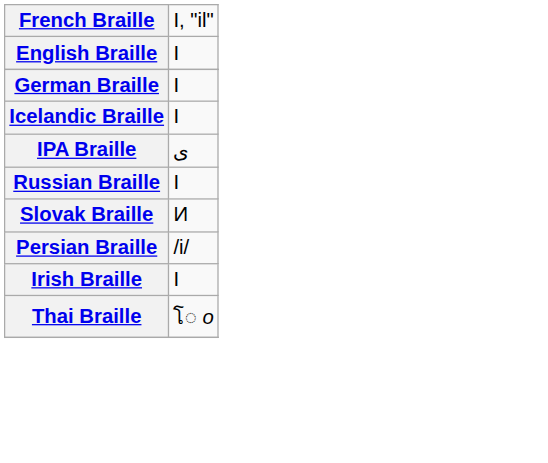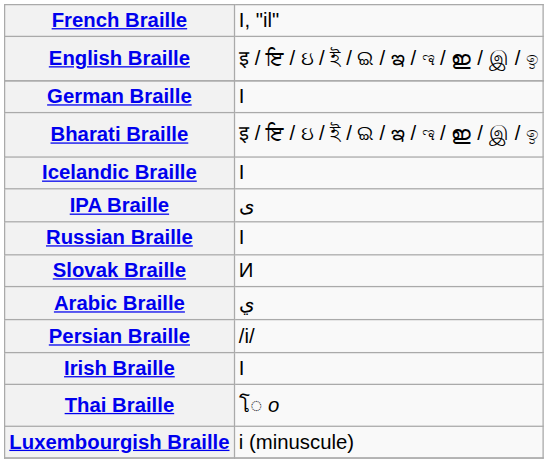English Braille | column 2: I -> इ / ਇ / ઇ / ই / ଇ / ఇ / ಇ / ഇ / இ / ඉ
+ row: Bharati Braille | इ / ਇ / ઇ / ই / ଇ / ఇ / ಇ / ഇ / இ / ඉ
+ row: Arabic Braille | ي
+ row: Luxembourgish Braille | i (minuscule)
